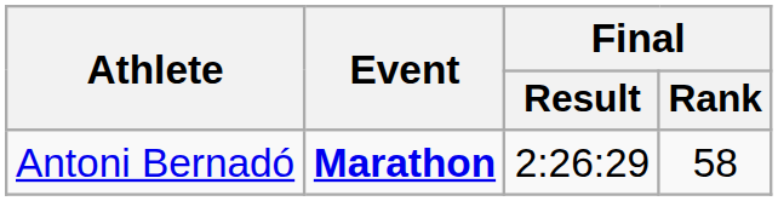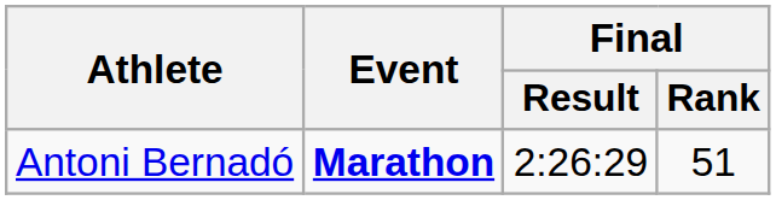Antoni Bernadó | Final / Rank: 58 -> 51
